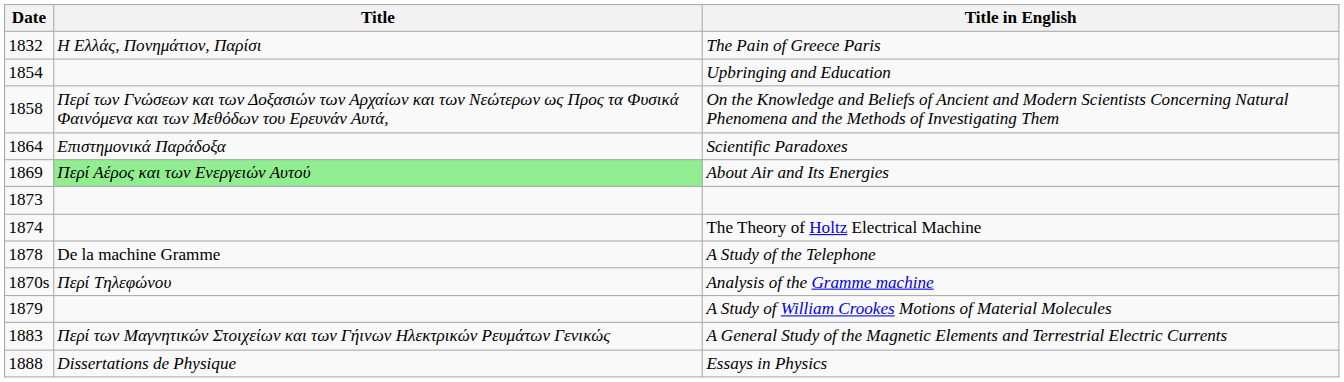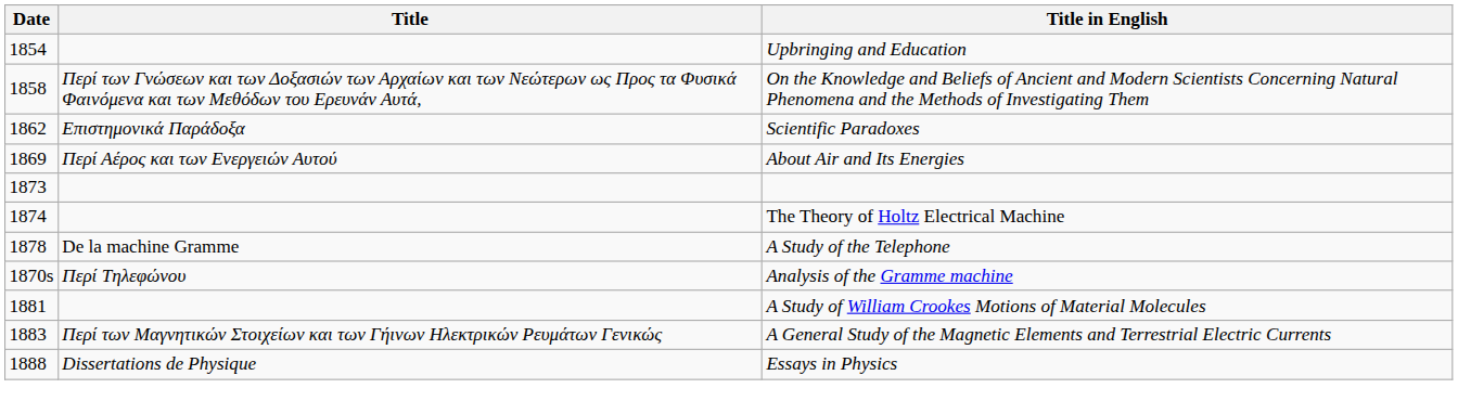- row: 1832 | Η Ελλάς, Πονημάτιον, Παρίσι | The Pain of Greece Paris
Scientific Paradoxes | Date: 1864 -> 1862
About Air and Its Energies | Title: lightgreen background -> no background
A Study of William Crookes Motions of Material Molecules | Date: 1879 -> 1881
